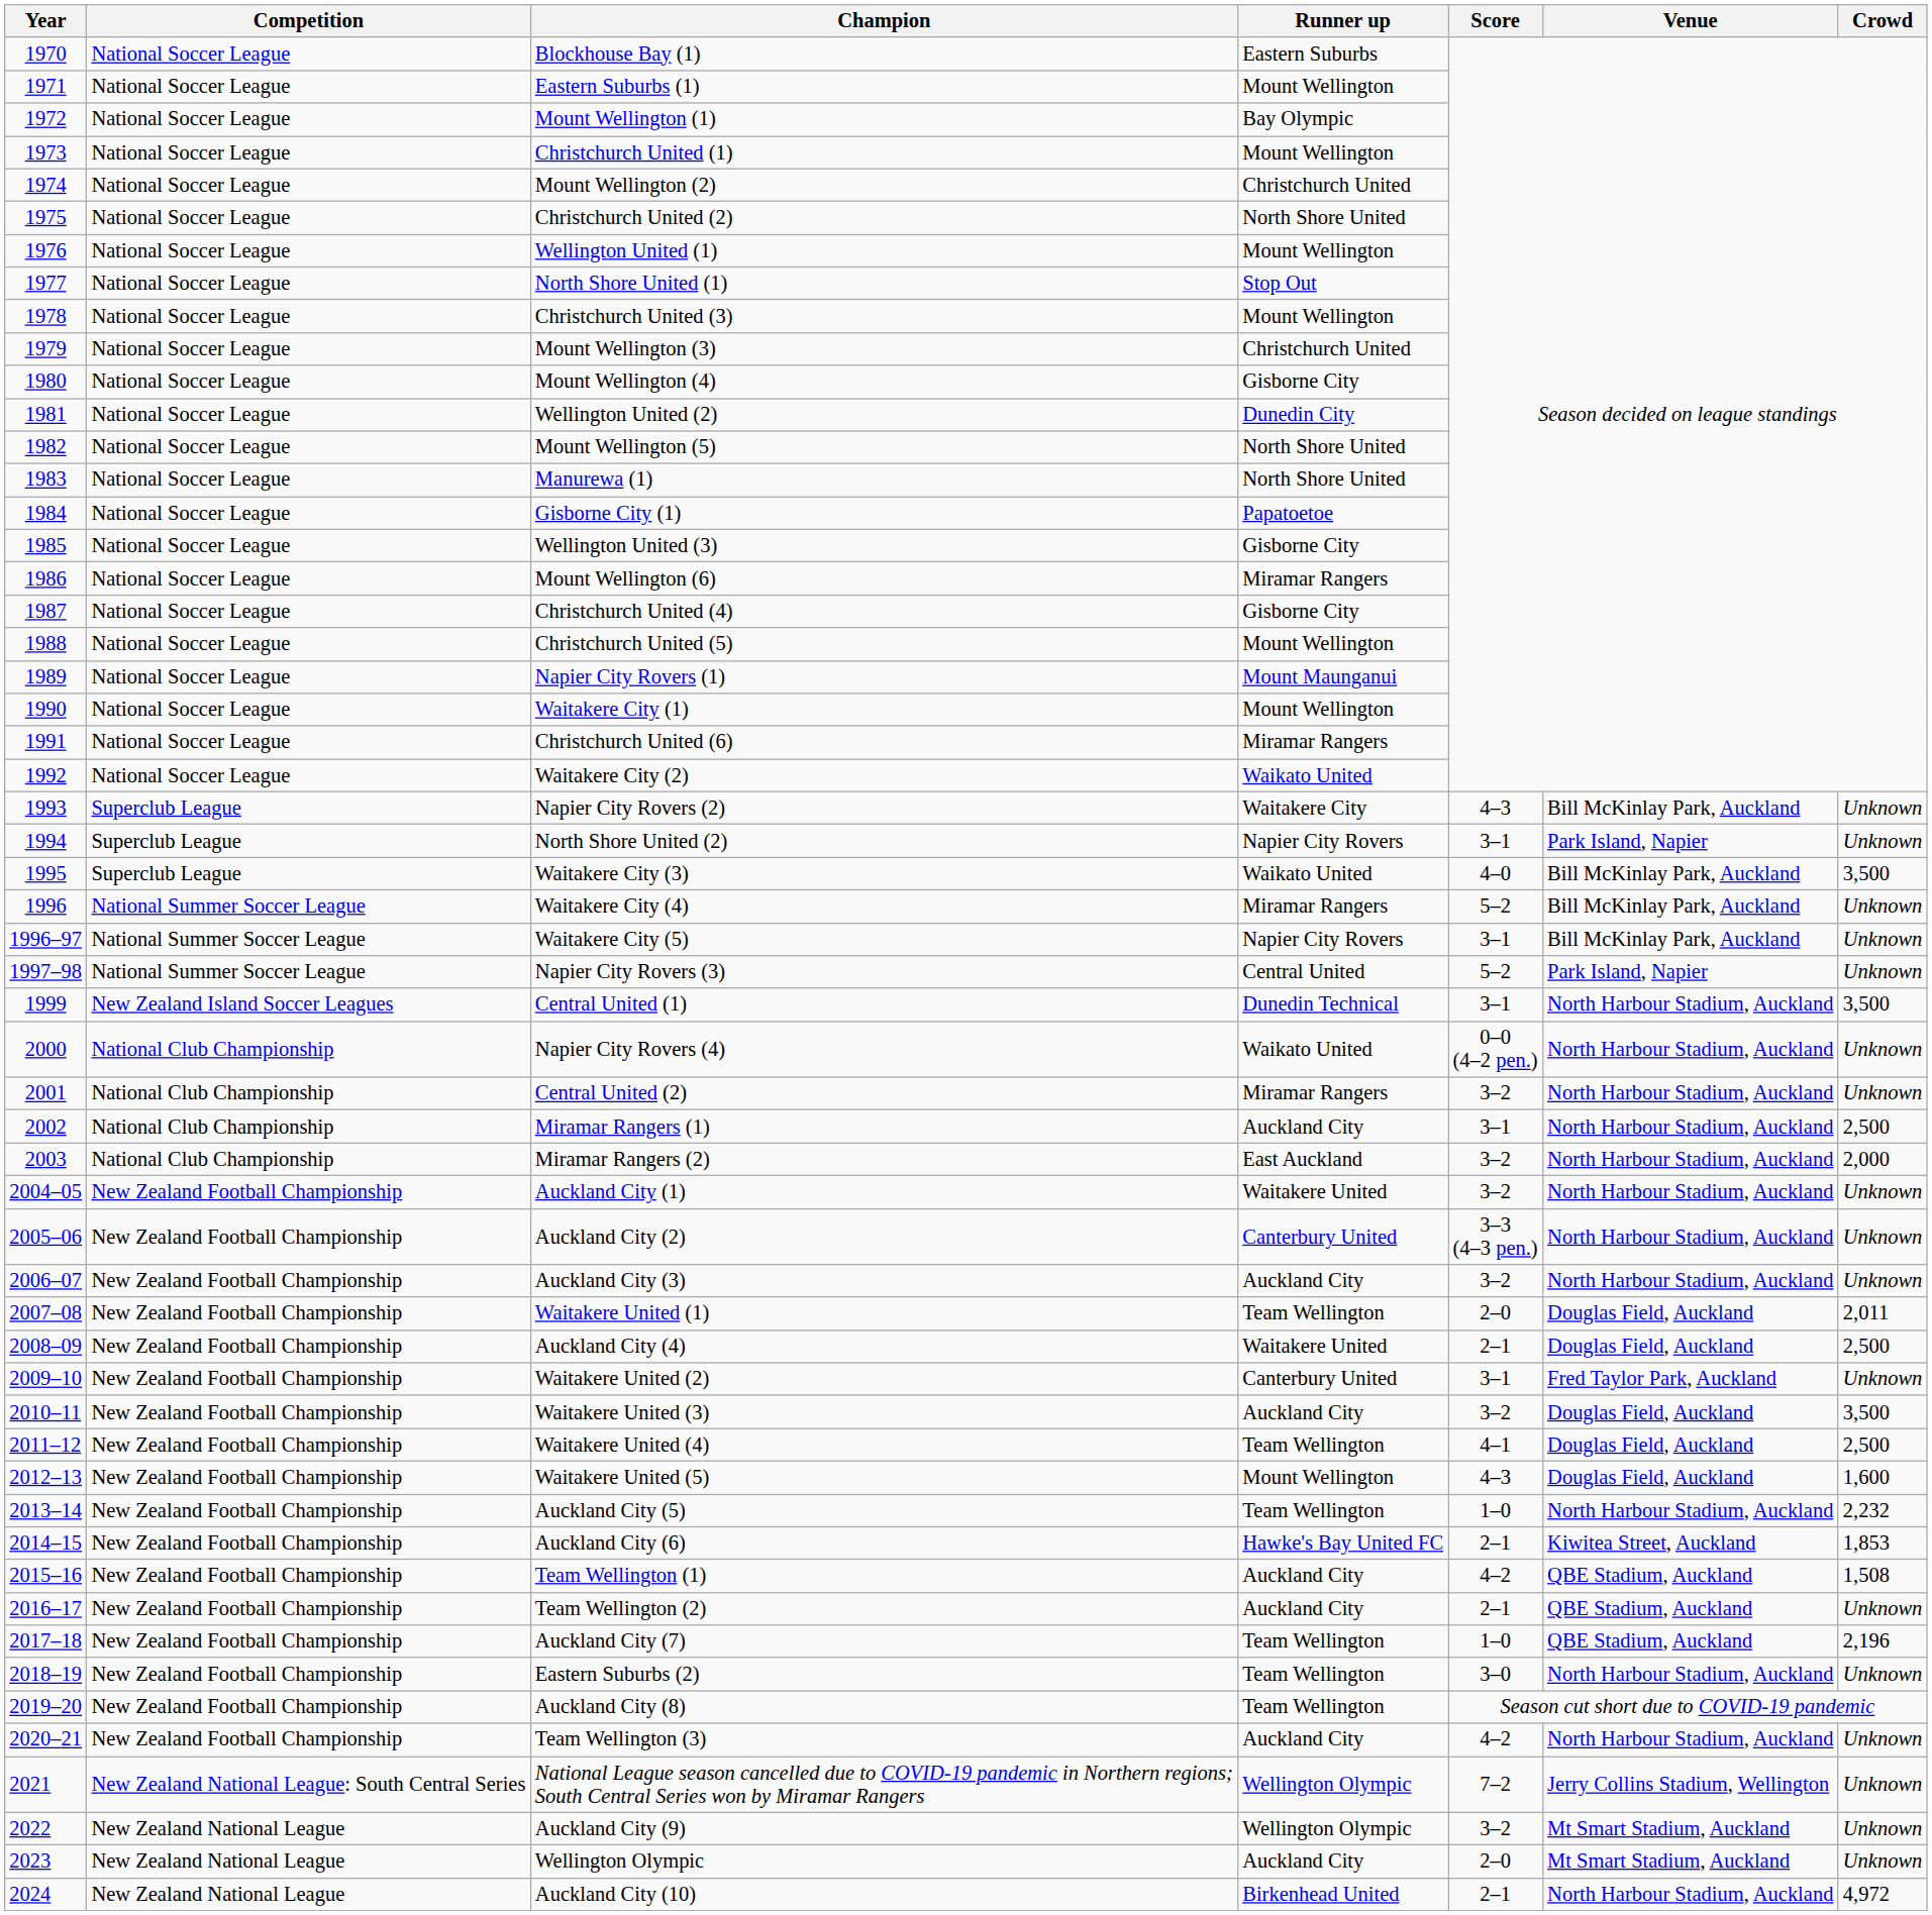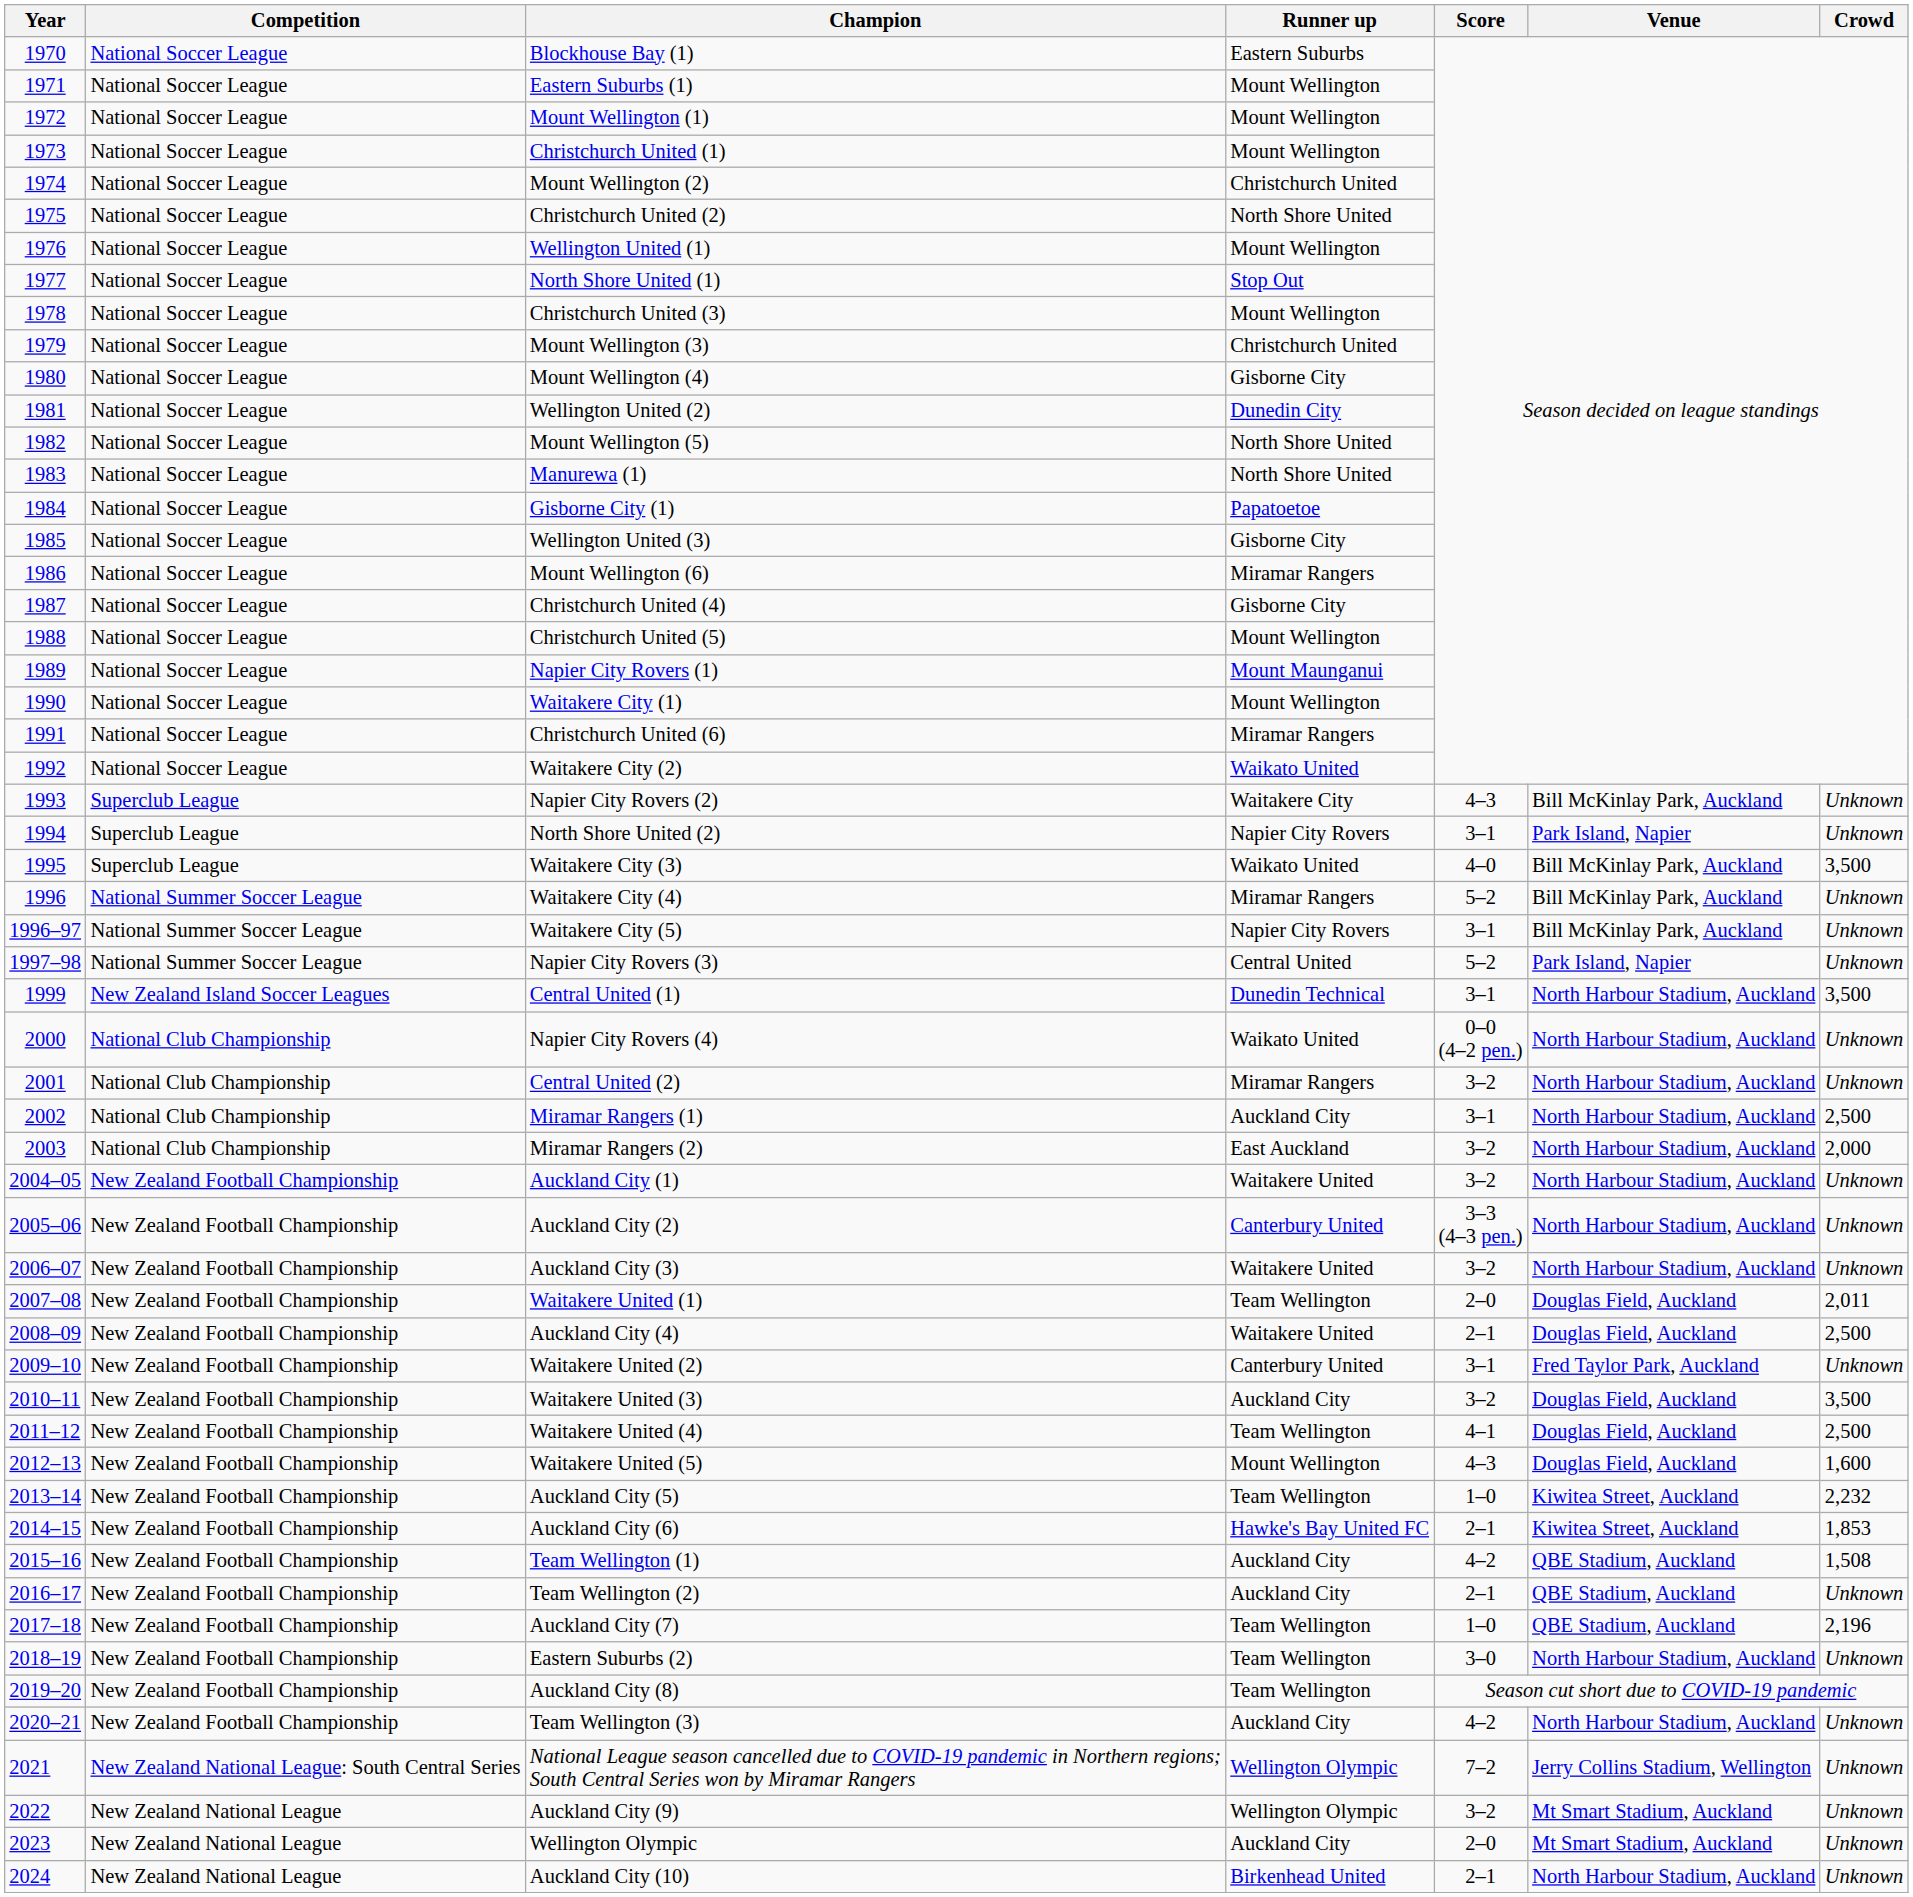Mount Wellington (1) | Runner up: Bay Olympic -> Mount Wellington
Auckland City (3) | Runner up: Auckland City -> Waitakere United
Auckland City (5) | Venue: North Harbour Stadium, Auckland -> Kiwitea Street, Auckland
Auckland City (10) | Crowd: 4,972 -> Unknown
